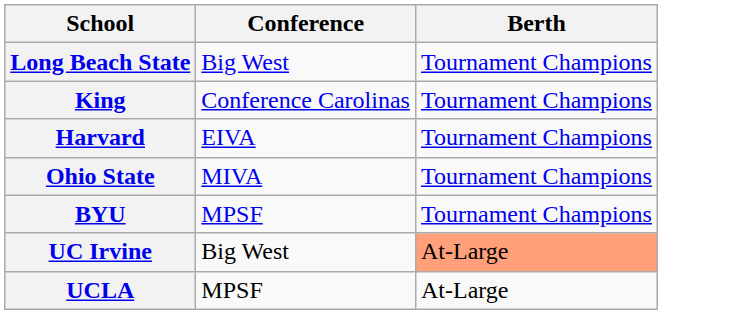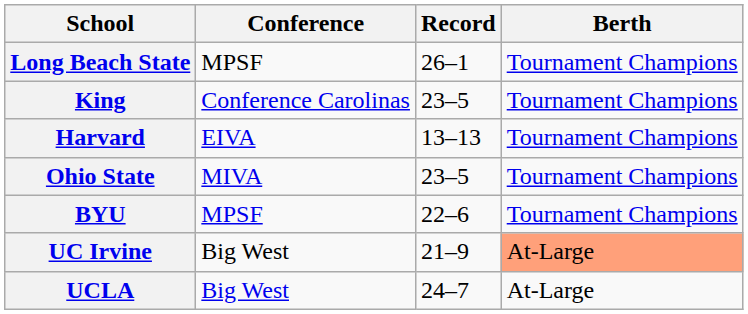+ column: Record | 26–1 | 23–5 | 13–13 | 23–5 | 22–6 | 21–9 | 24–7
Long Beach State | Conference: Big West -> MPSF
UCLA | Conference: MPSF -> Big West
